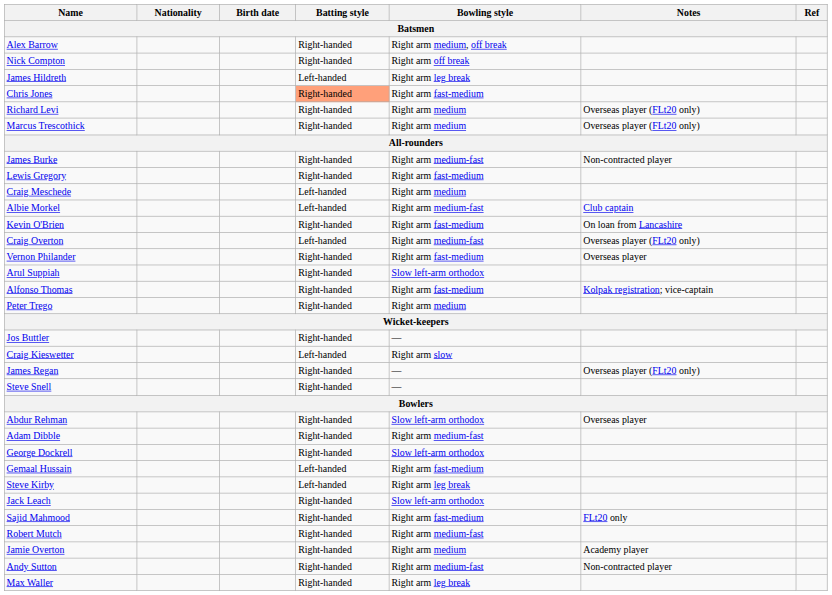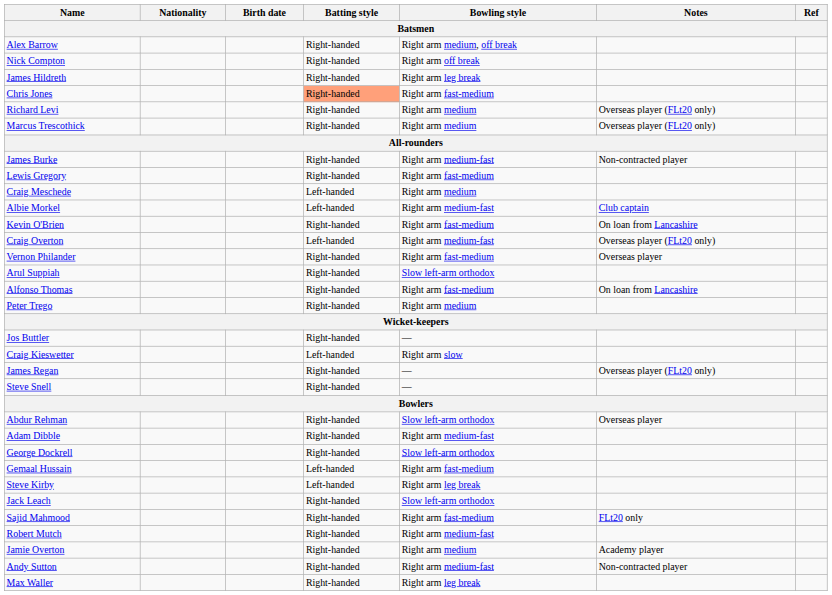James Hildreth | Batting style: Left-handed -> Right-handed
Alfonso Thomas | Notes: Kolpak registration; vice-captain -> On loan from Lancashire
